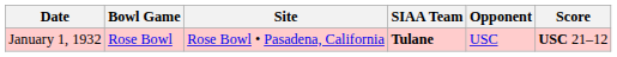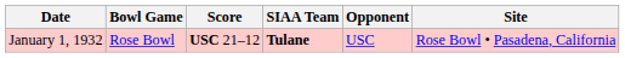columns swapped: Site <-> Score
